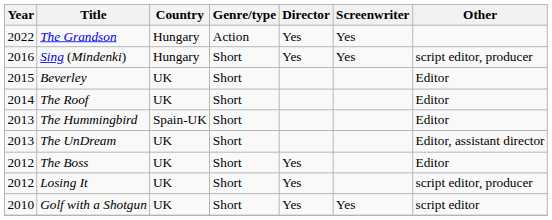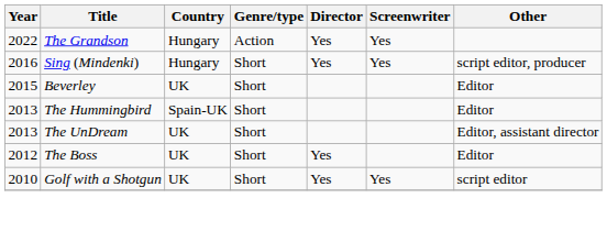- row: 2014 | The Roof | UK | Short | Editor
- row: 2012 | Losing It | UK | Short | Yes | script editor, producer
